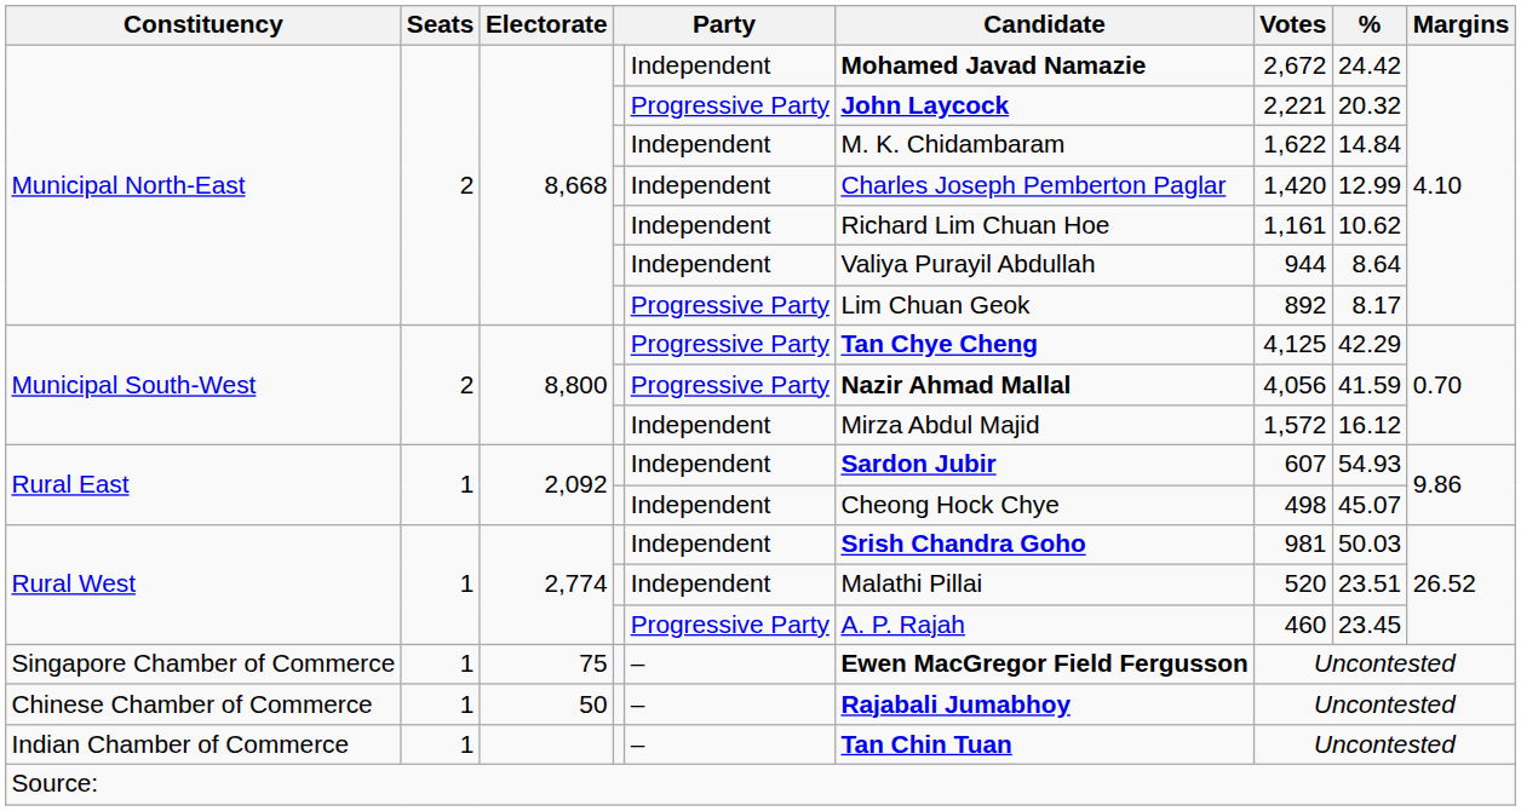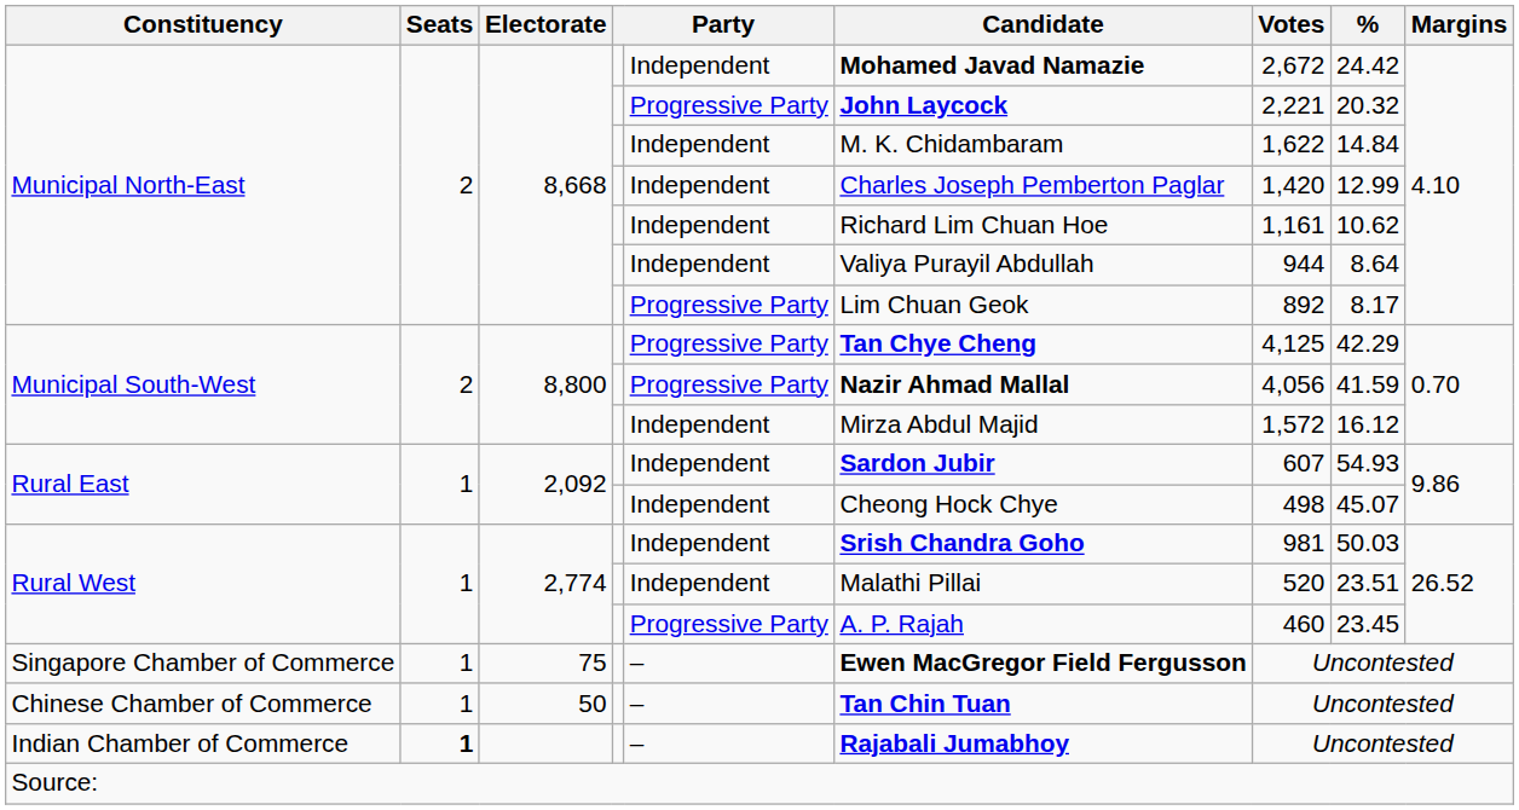Chinese Chamber of Commerce | Candidate: Rajabali Jumabhoy -> Tan Chin Tuan
Indian Chamber of Commerce | Seats: normal -> bold
Indian Chamber of Commerce | Candidate: Tan Chin Tuan -> Rajabali Jumabhoy
